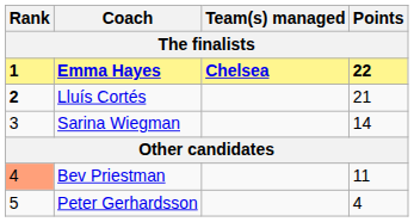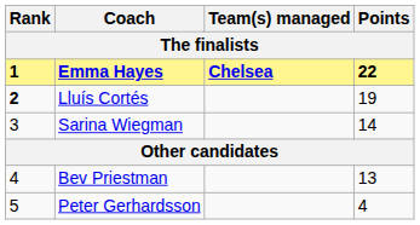Lluís Cortés | Points: 21 -> 19
Bev Priestman | Rank: lightsalmon background -> no background
Bev Priestman | Points: 11 -> 13
